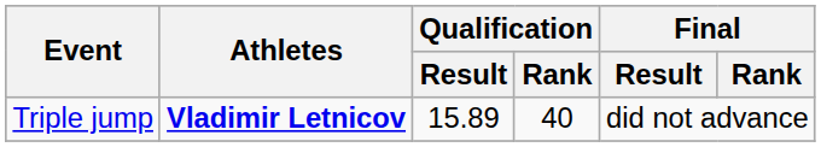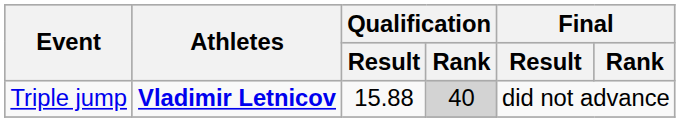Triple jump | Qualification / Result: 15.89 -> 15.88
Triple jump | Qualification / Rank: no background -> lightgrey background
